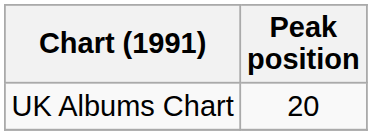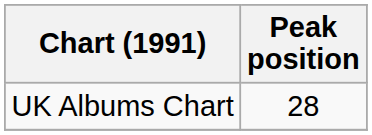UK Albums Chart | Peak position: 20 -> 28
